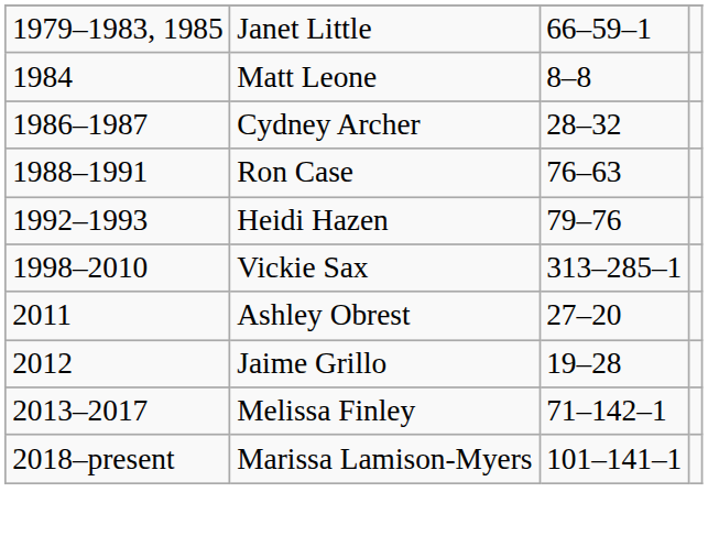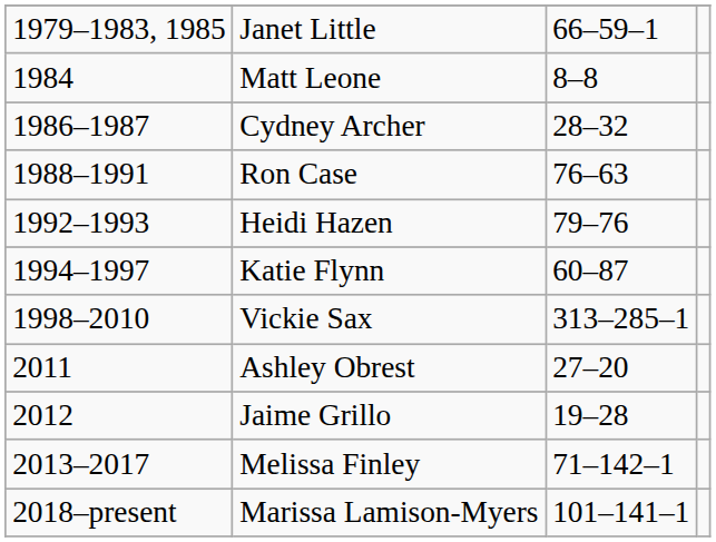+ row: 1994–1997 | Katie Flynn | 60–87
